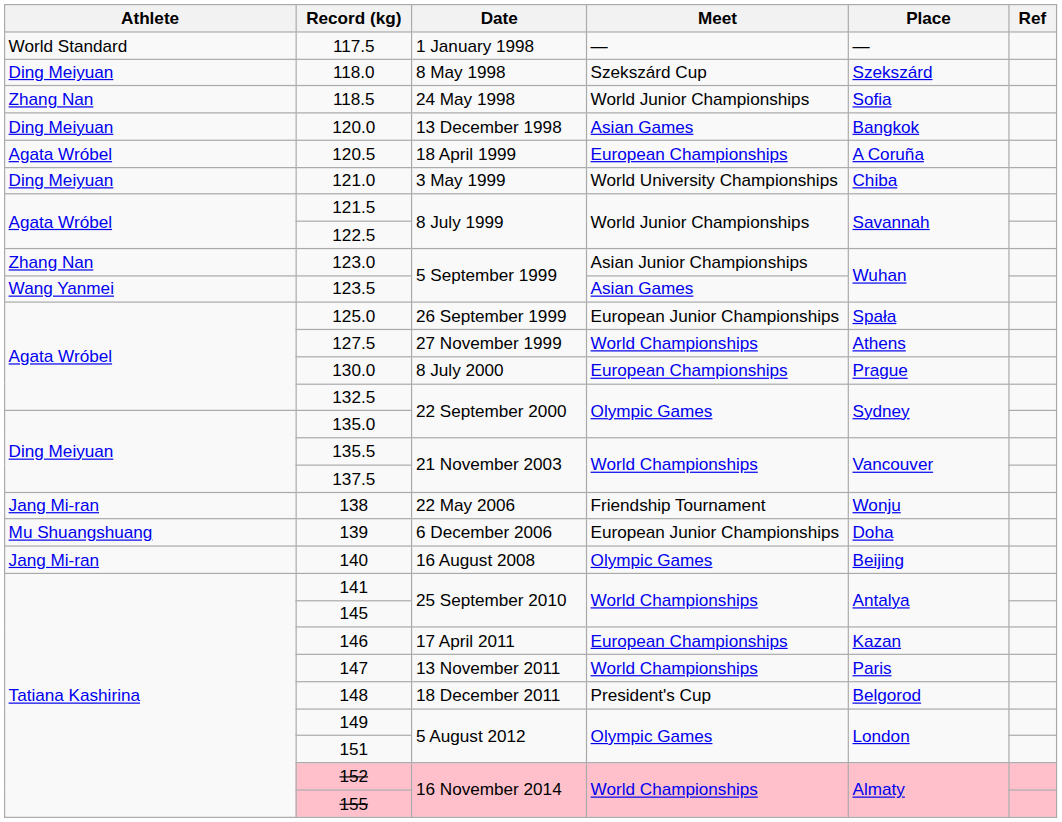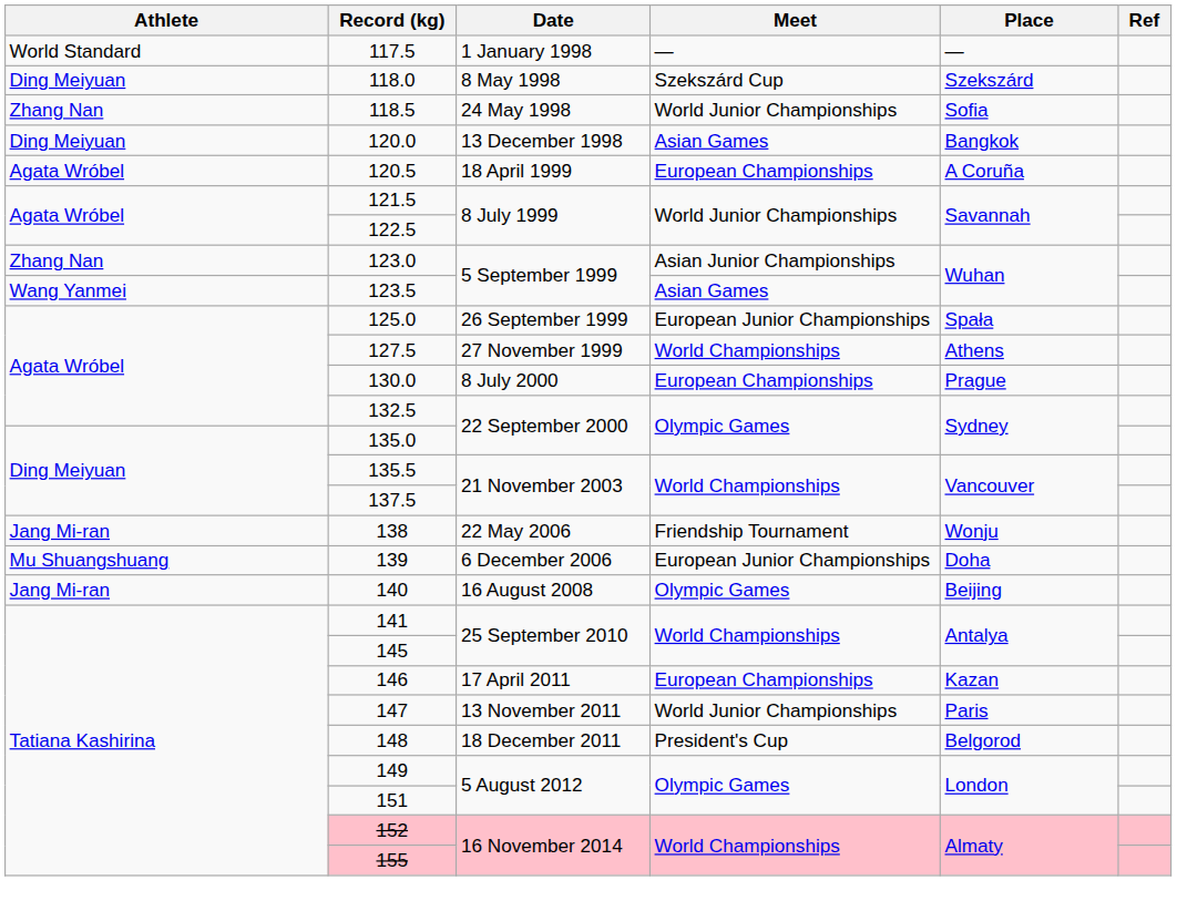- row: Ding Meiyuan | 121.0 | 3 May 1999 | World University Championships | Chiba
147 | Meet: World Championships -> World Junior Championships
